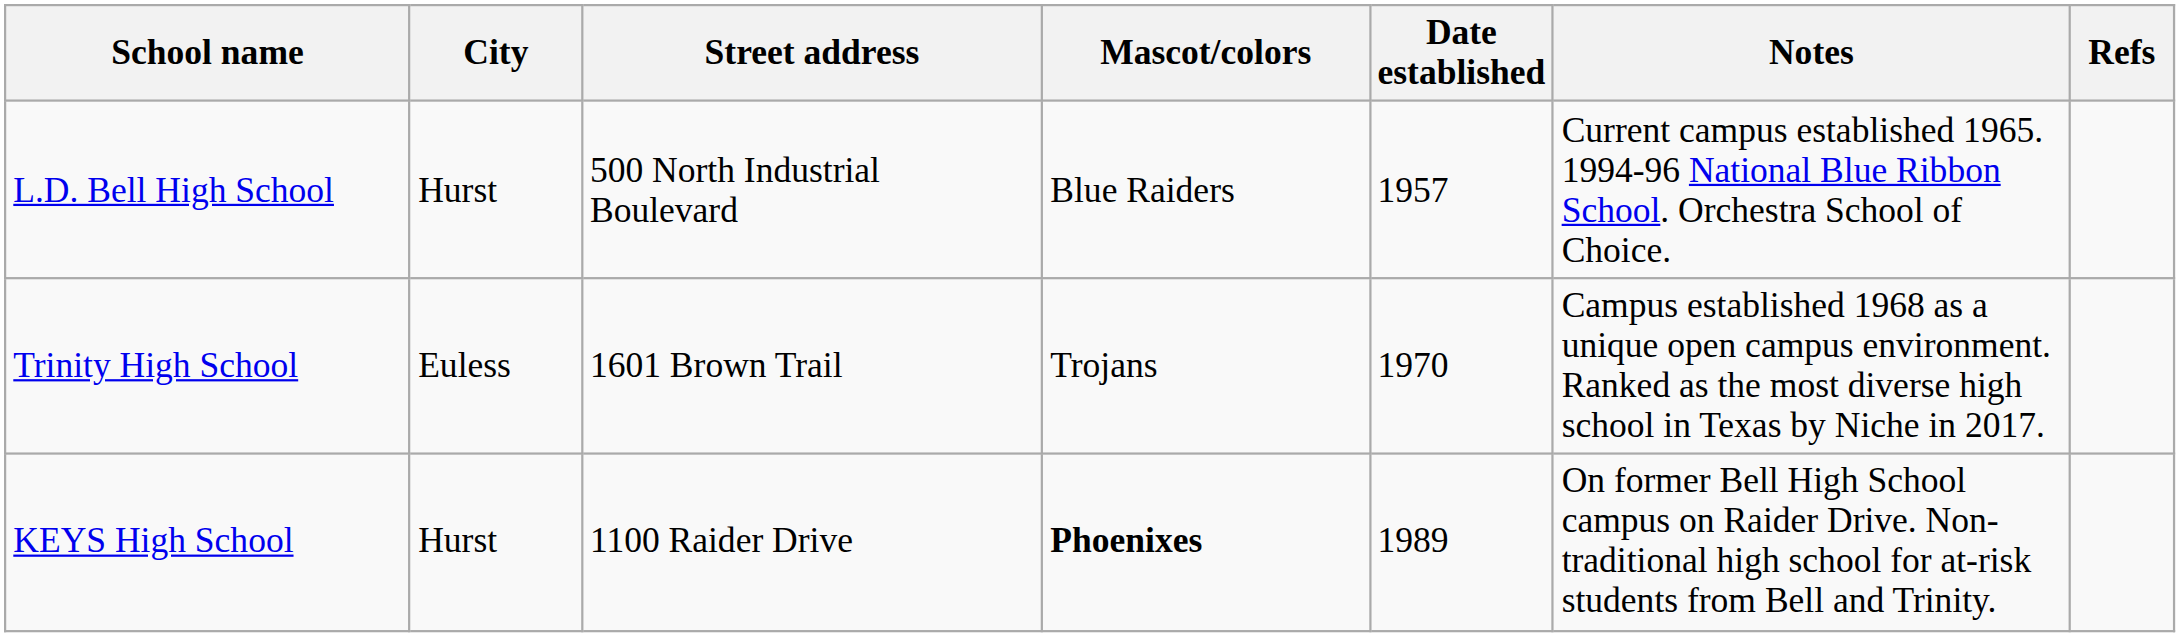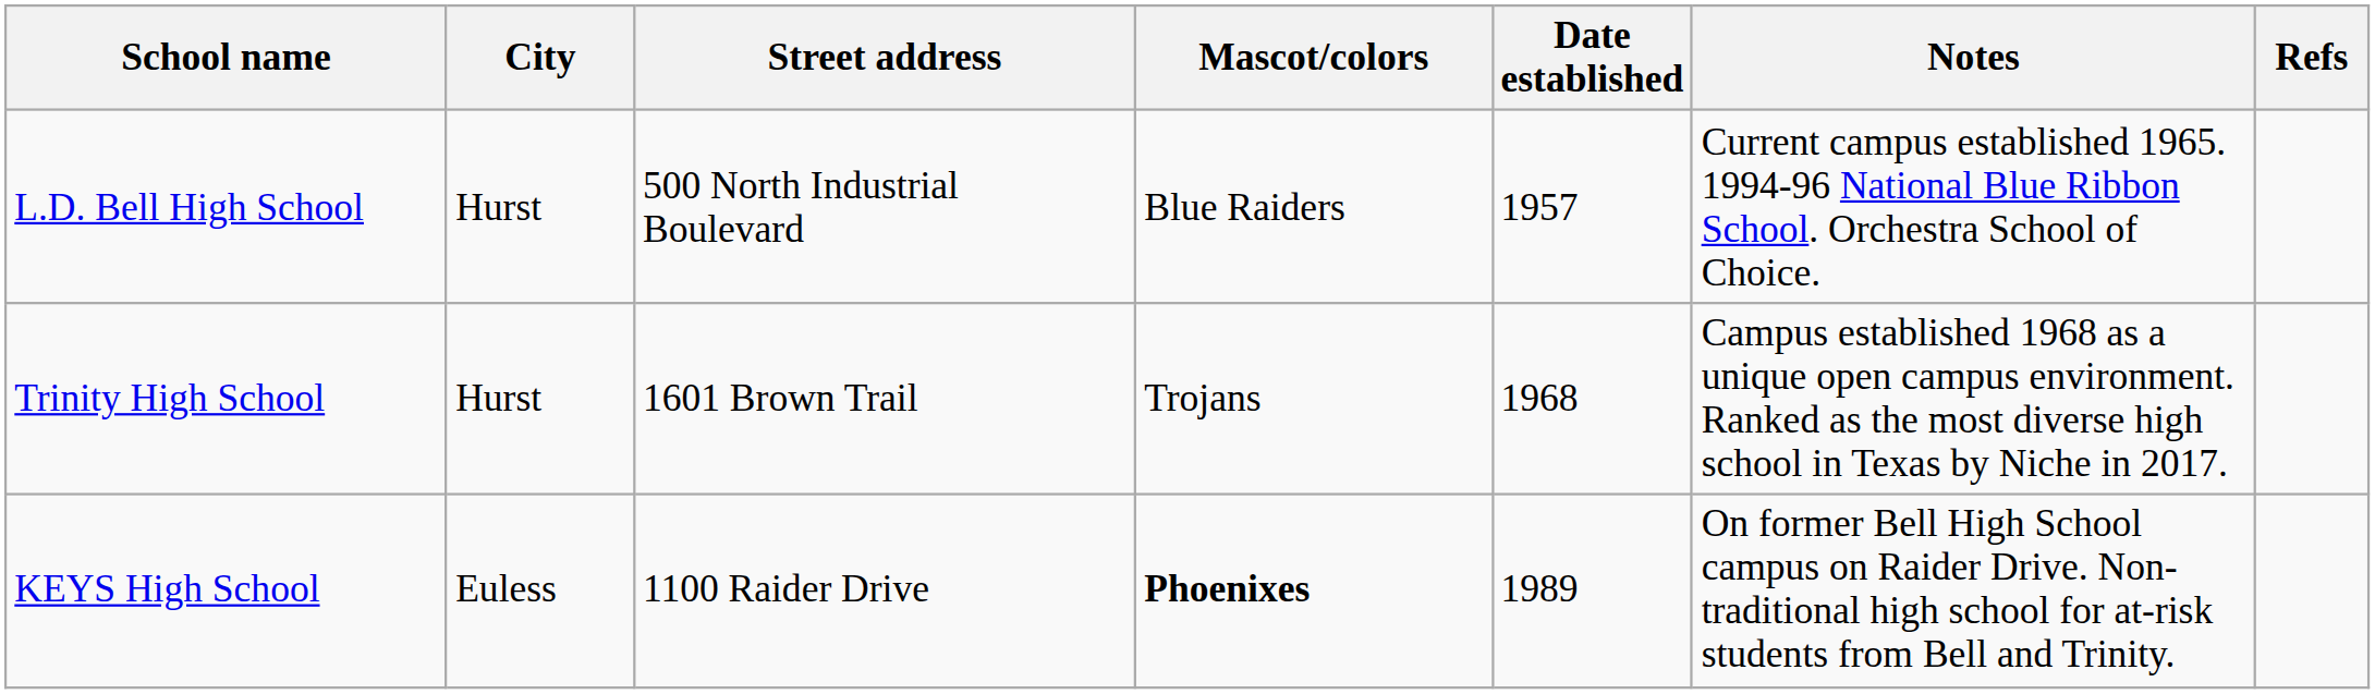Trinity High School | City: Euless -> Hurst
Trinity High School | Date established: 1970 -> 1968
KEYS High School | City: Hurst -> Euless
